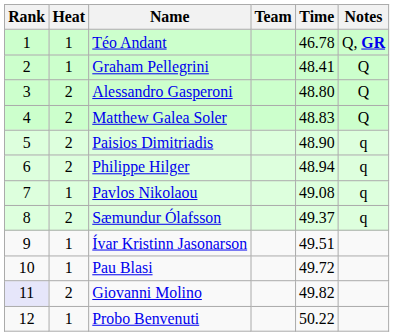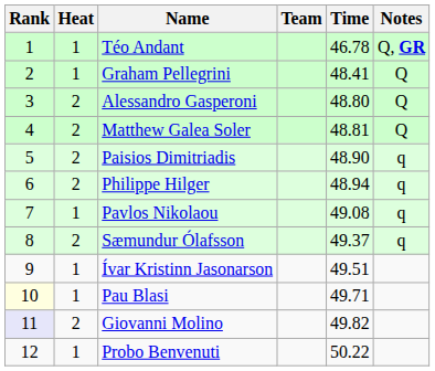Matthew Galea Soler | Time: 48.83 -> 48.81
Pau Blasi | Rank: no background -> lightyellow background
Pau Blasi | Time: 49.72 -> 49.71
